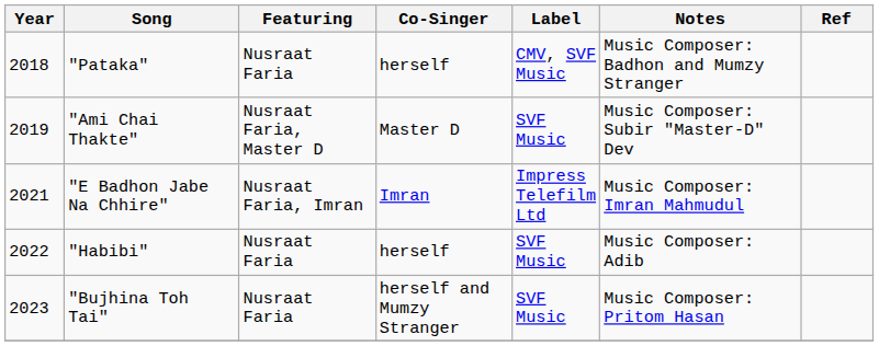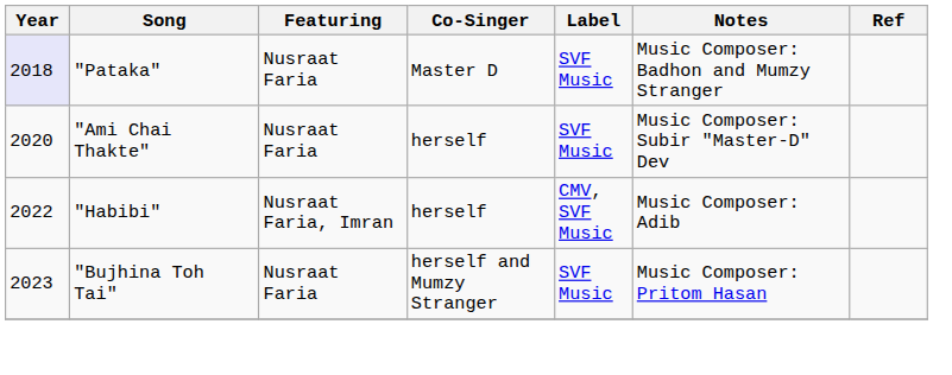"Pataka" | Year: no background -> lavender background
"Pataka" | Co-Singer: herself -> Master D
"Pataka" | Label: CMV, SVF Music -> SVF Music
"Ami Chai Thakte" | Year: 2019 -> 2020
"Ami Chai Thakte" | Featuring: Nusraat Faria, Master D -> Nusraat Faria
"Ami Chai Thakte" | Co-Singer: Master D -> herself
- row: 2021 | "E Badhon Jabe Na Chhire" | Nusraat Faria, Imran | Imran | Impress Telefilm Ltd | Music Composer: Imran Mahmudul
"Habibi" | Featuring: Nusraat Faria -> Nusraat Faria, Imran
"Habibi" | Label: SVF Music -> CMV, SVF Music
